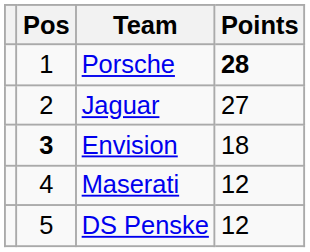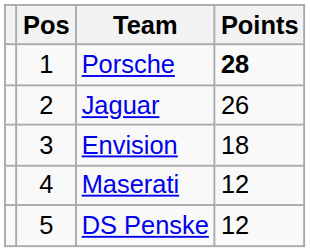Jaguar | Points: 27 -> 26
Envision | Pos: bold -> normal
